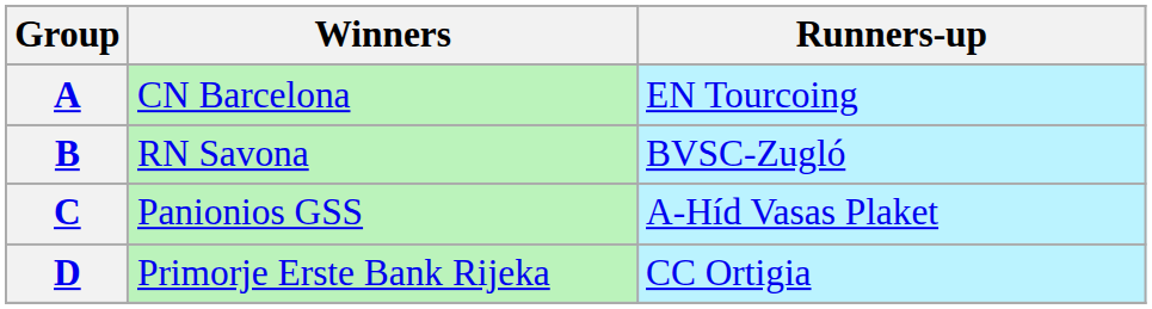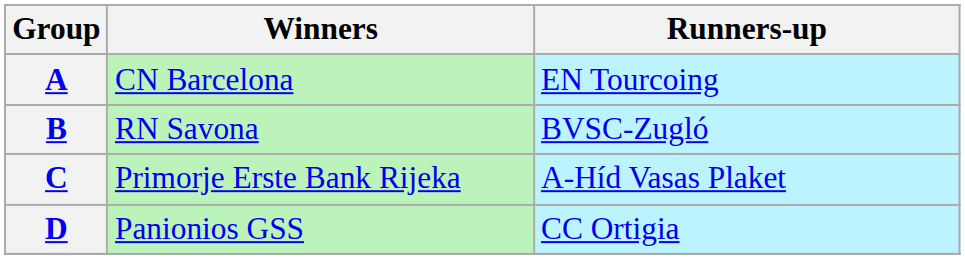C | Winners: Panionios GSS -> Primorje Erste Bank Rijeka
D | Winners: Primorje Erste Bank Rijeka -> Panionios GSS
